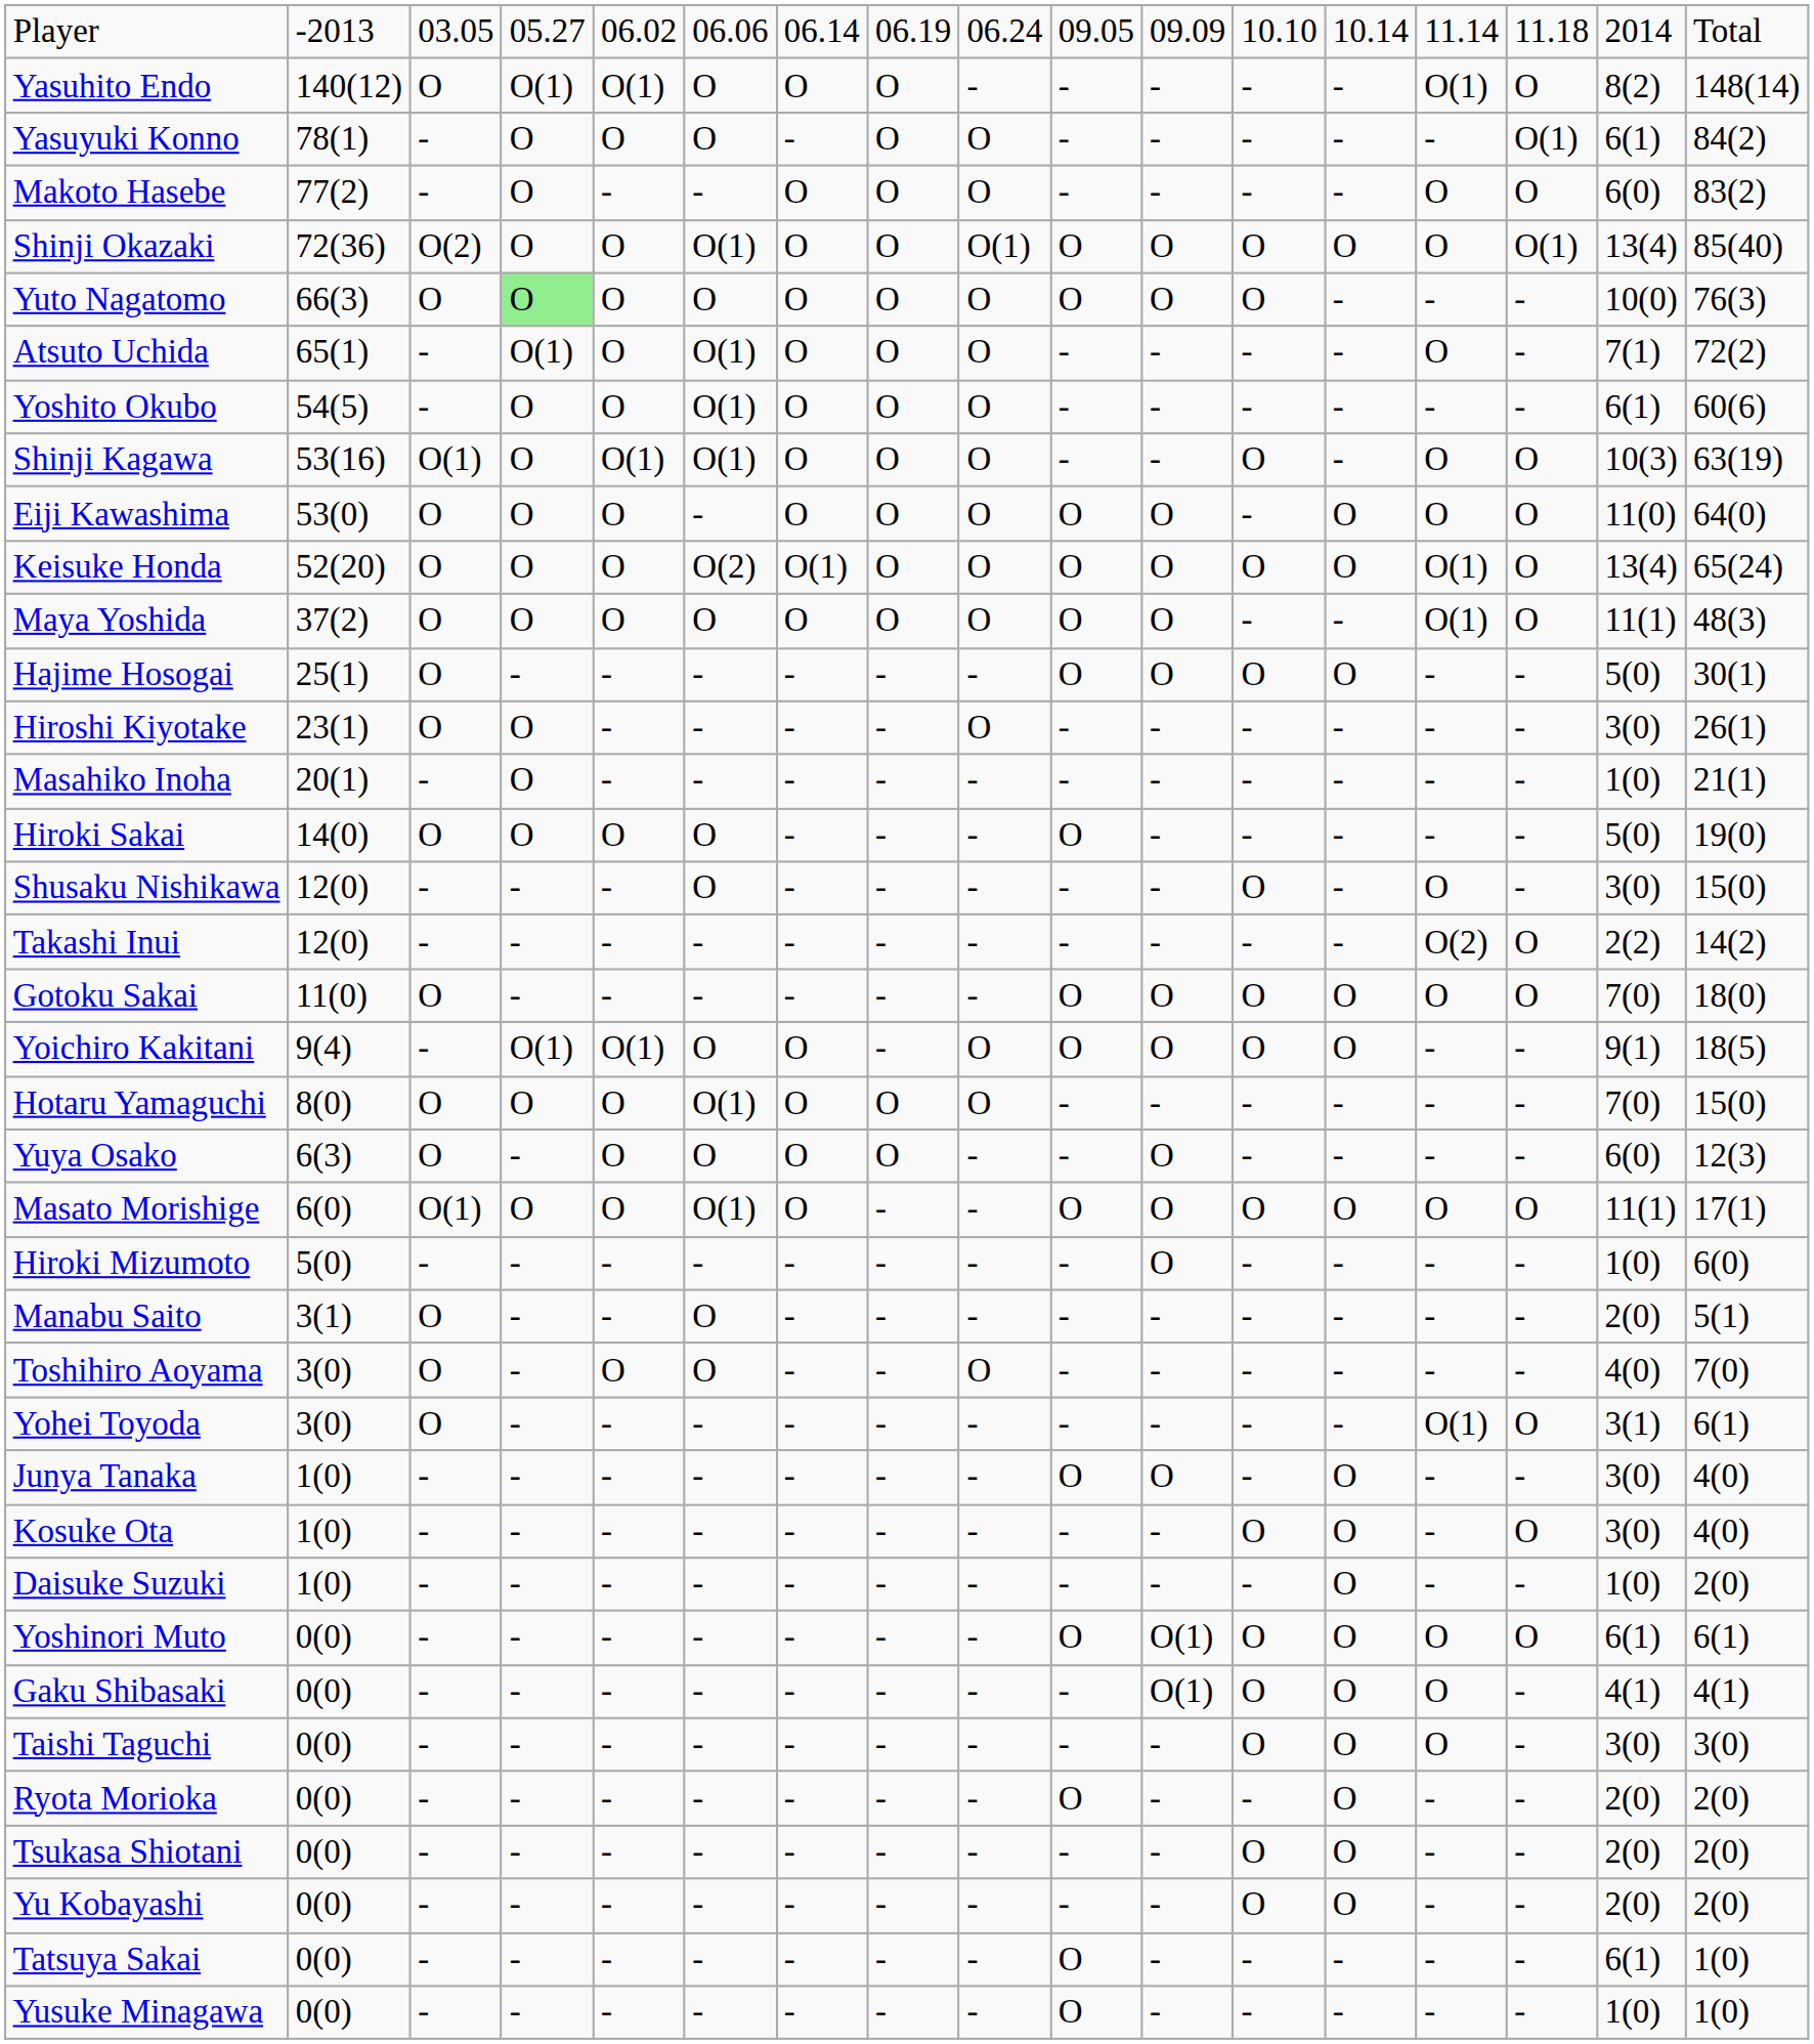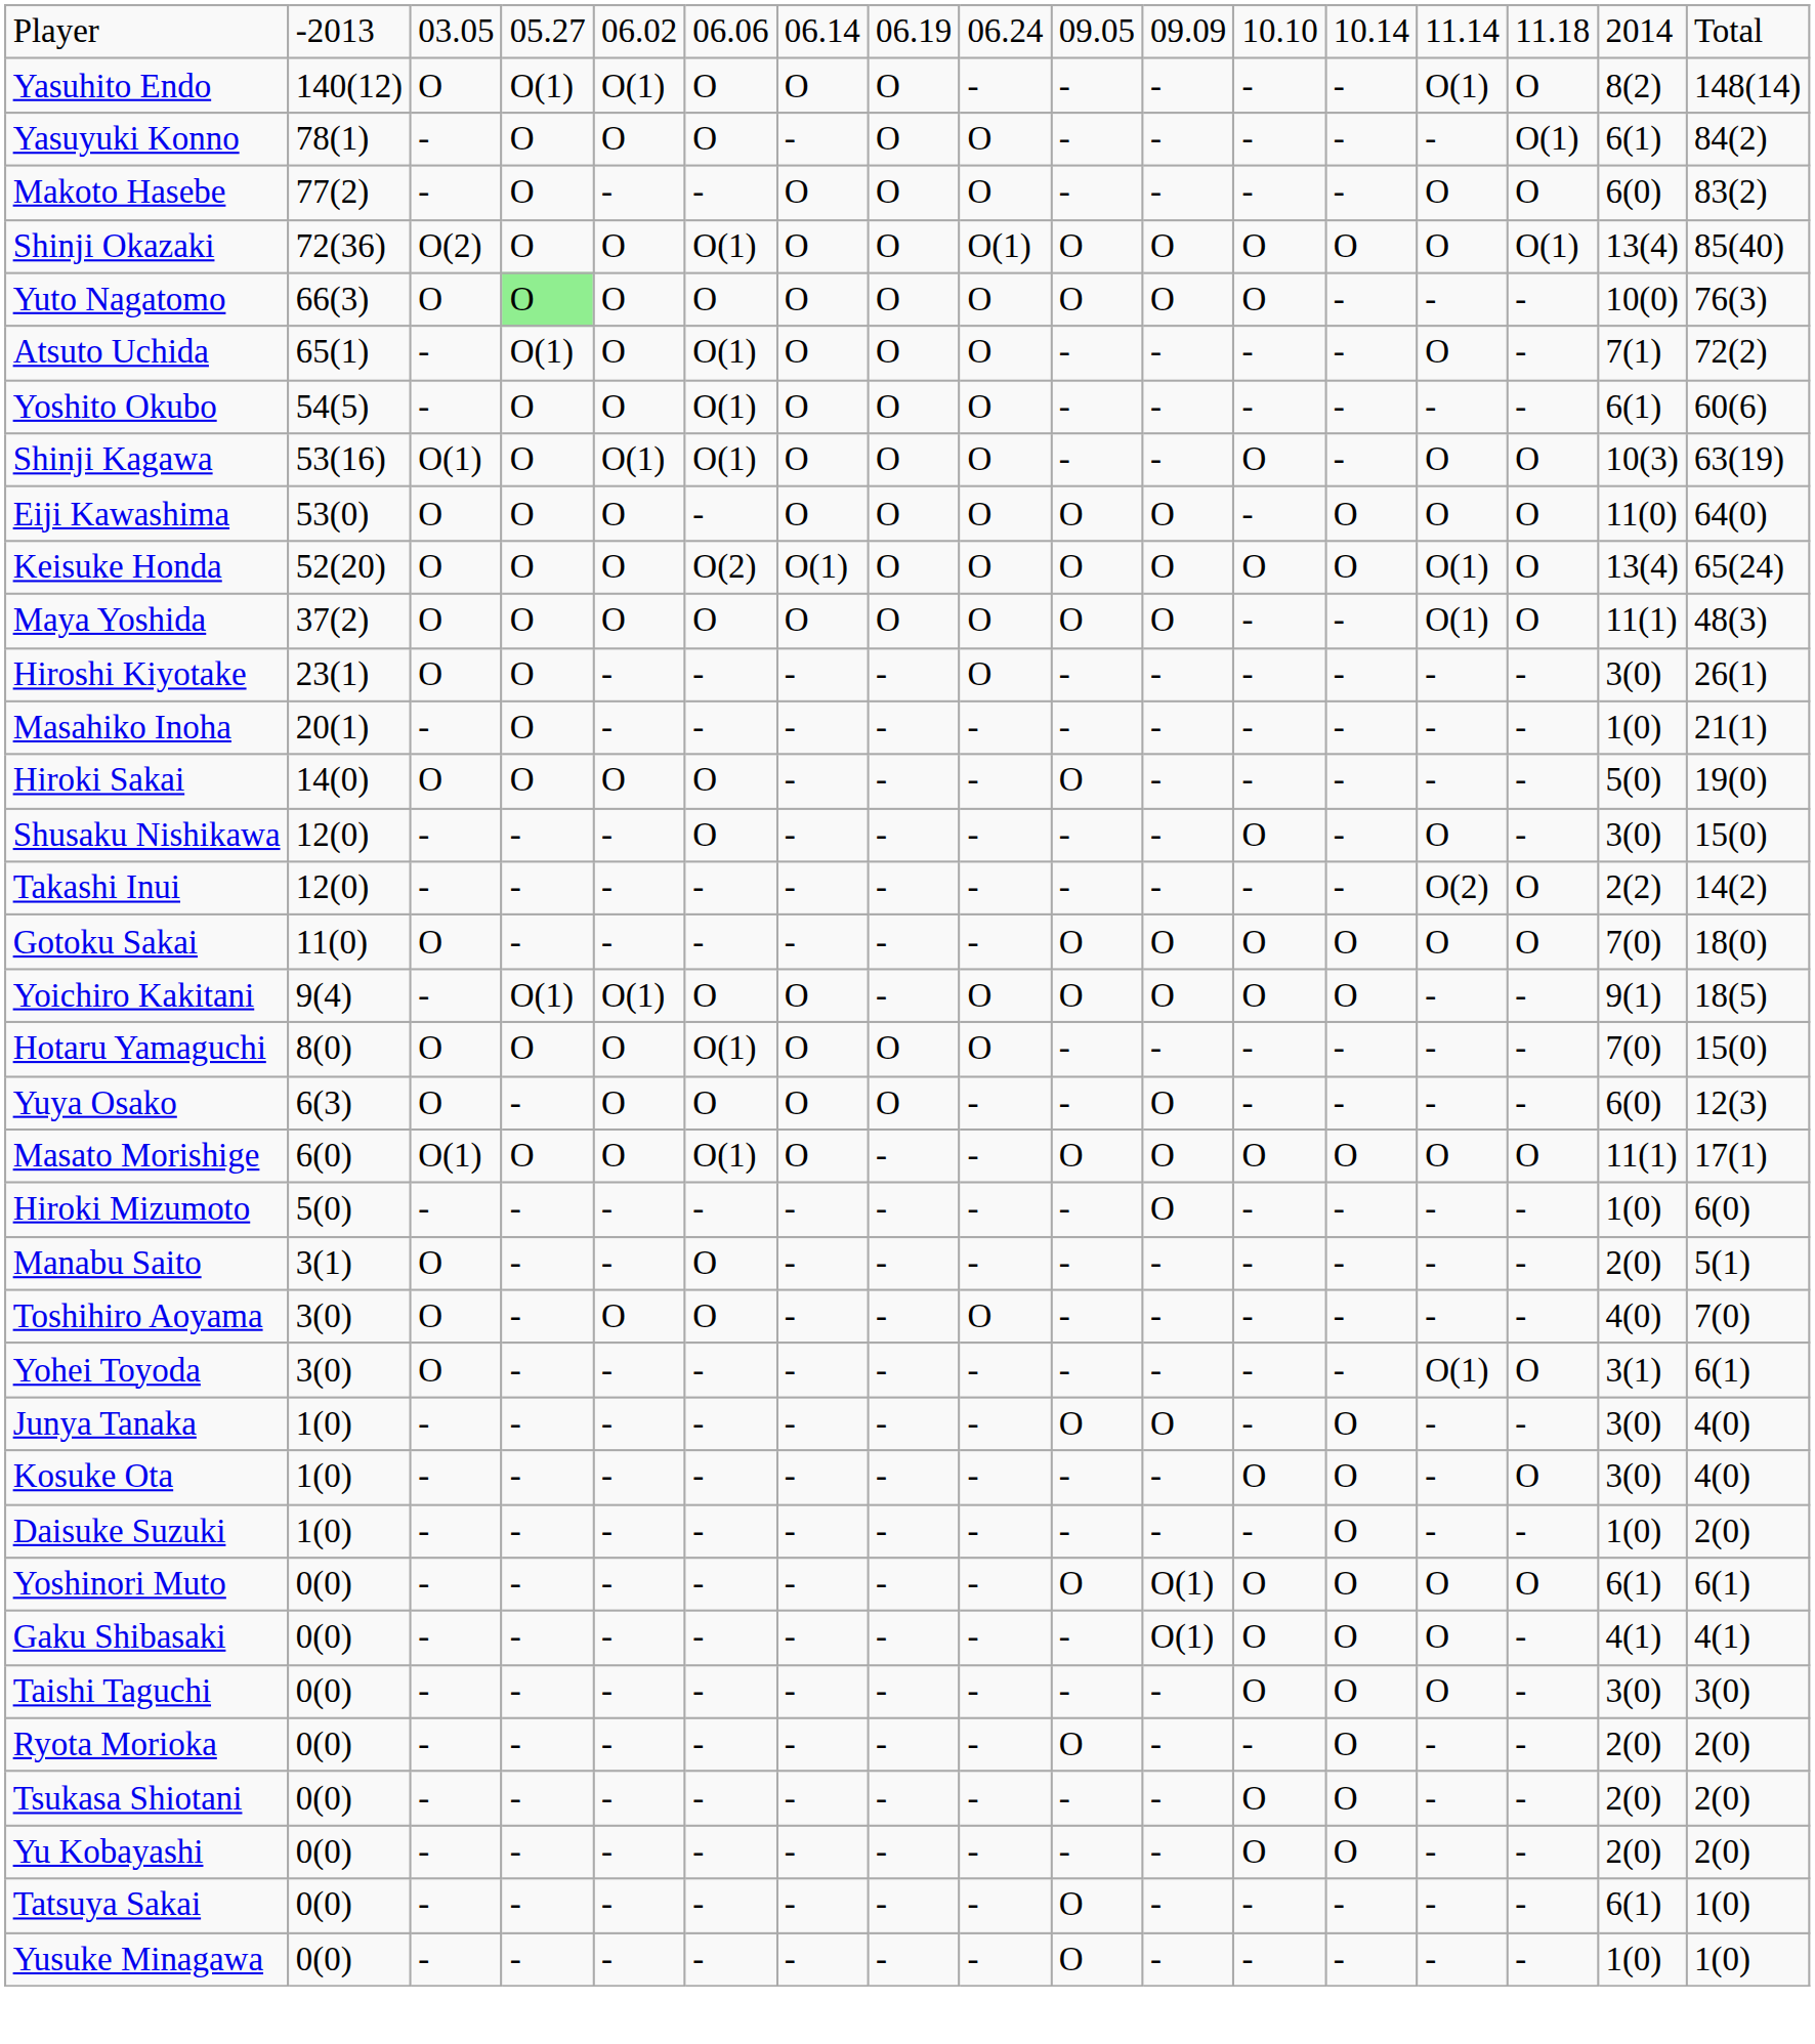- row: Hajime Hosogai | 25(1) | O | - | - | - | - | - | - | O | O | O | O | - | - | 5(0) | 30(1)
